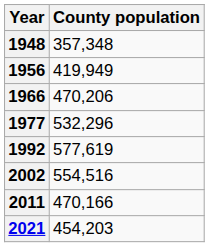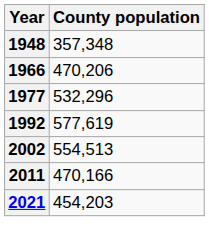- row: 1956 | 419,949
2002 | County population: 554,516 -> 554,513
